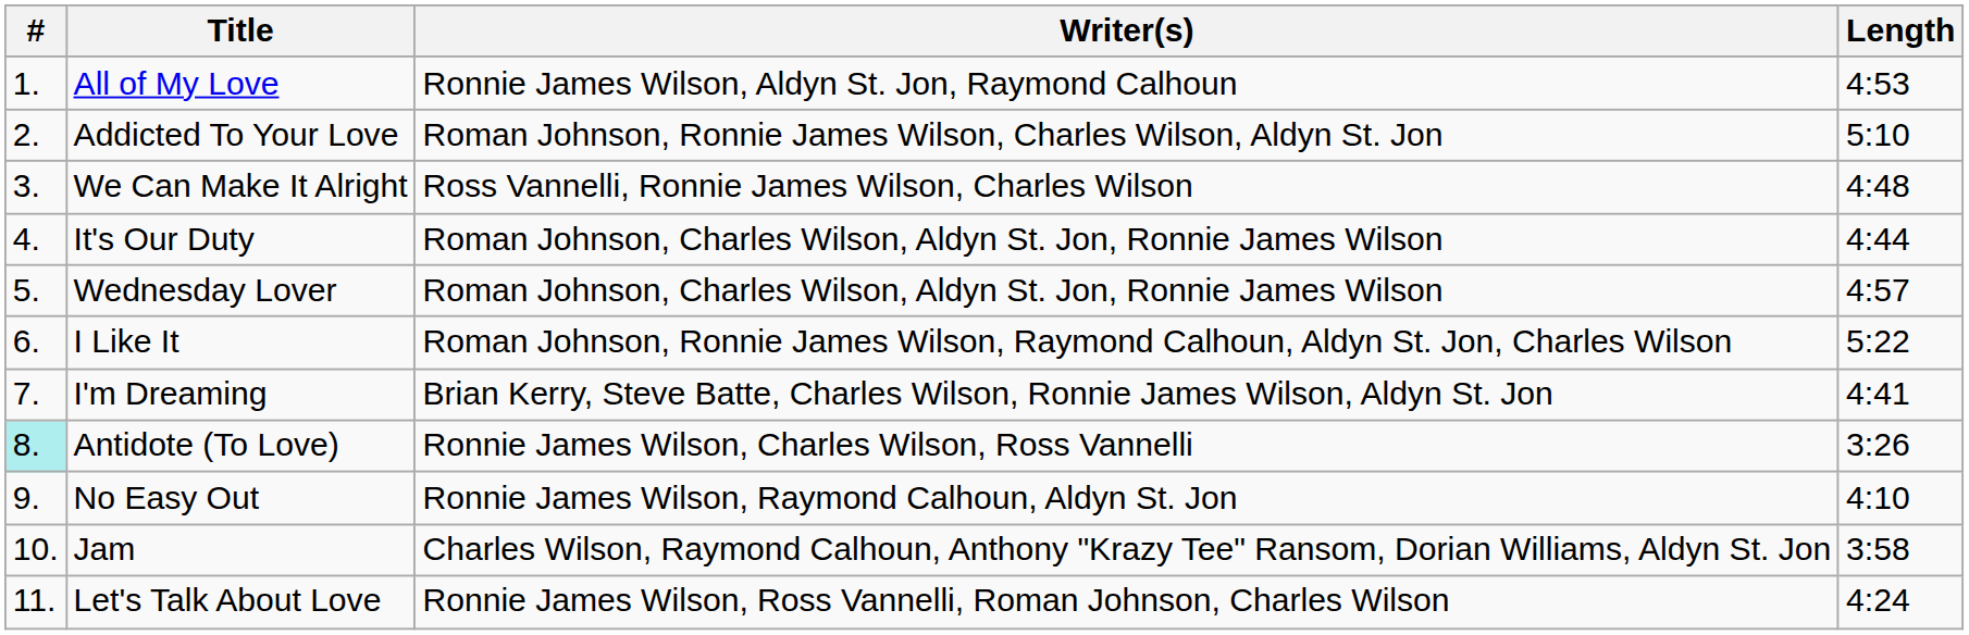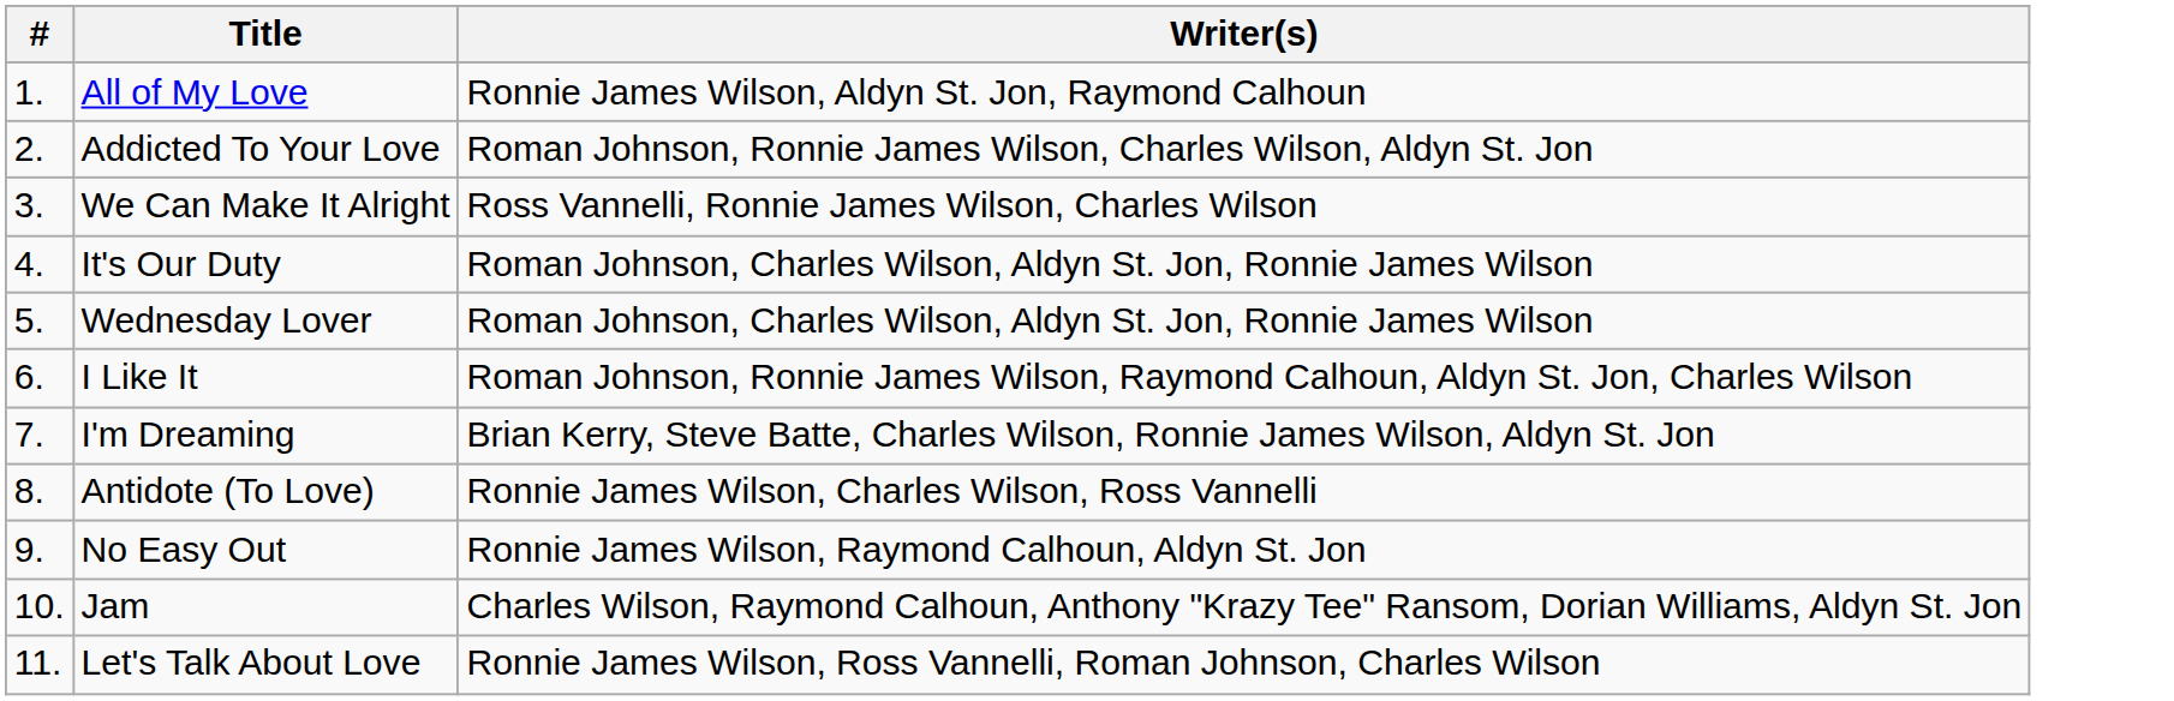- column: Length | 4:53 | 5:10 | 4:48 | 4:44 | 4:57 | 5:22 | 4:41 | 3:26 | 4:10 | 3:58 | 4:24
Antidote (To Love) | #: paleturquoise background -> no background
